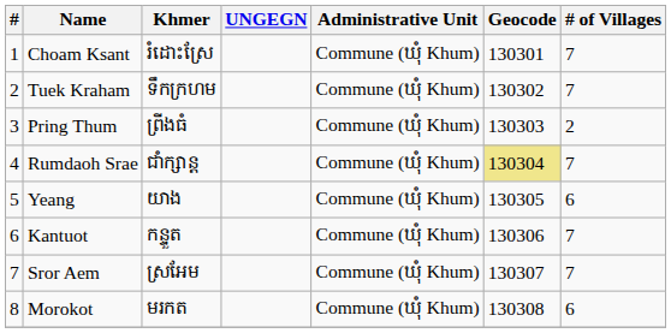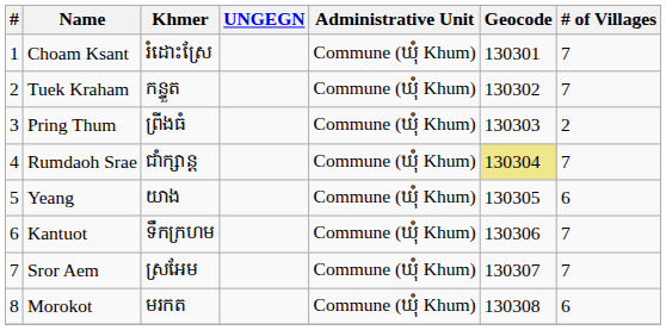Tuek Kraham | Khmer: ទឹកក្រហម -> កន្ទួត
Kantuot | Khmer: កន្ទួត -> ទឹកក្រហម
